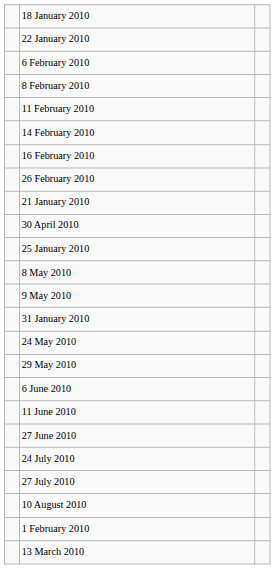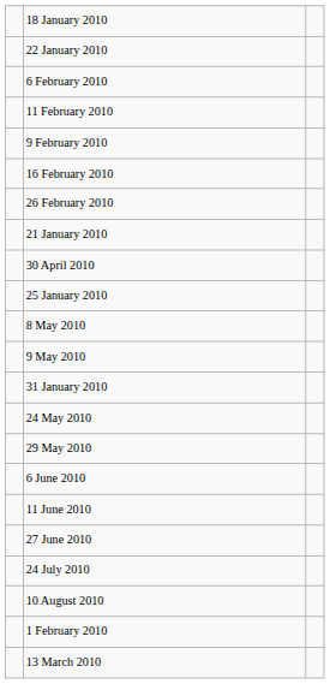- row: 8 February 2010
- row: 14 February 2010
+ row: 9 February 2010
- row: 27 July 2010
